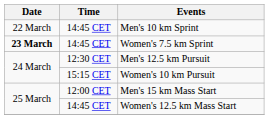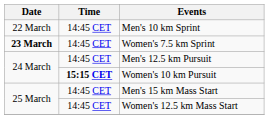Men's 12.5 km Pursuit | Time: 12:30 CET -> 14:45 CET
Women's 10 km Pursuit | Time: normal -> bold
Men's 15 km Mass Start | Time: 12:00 CET -> 14:45 CET
